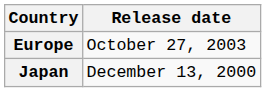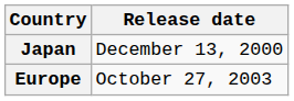rows swapped: Japan <-> Europe
